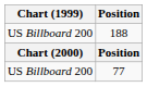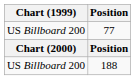rows swapped: 188 <-> 77
